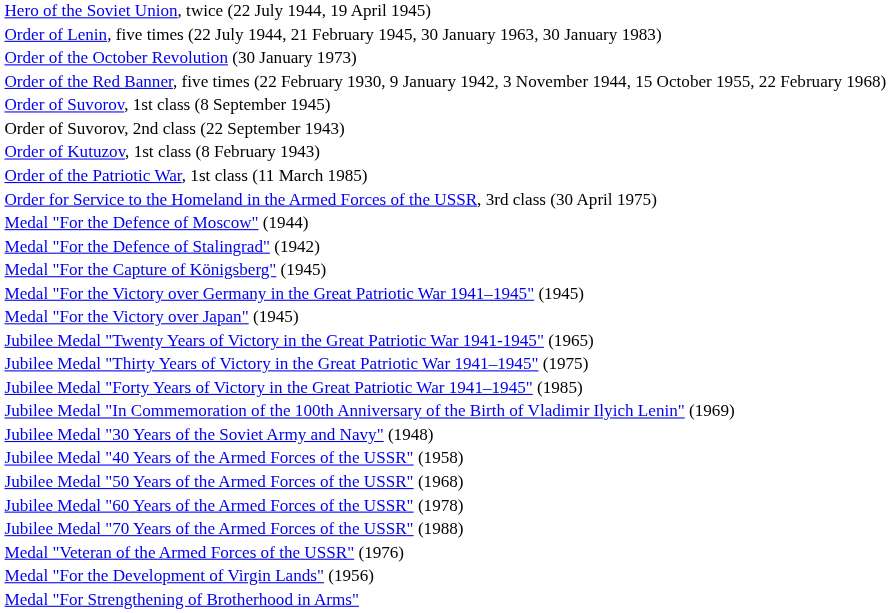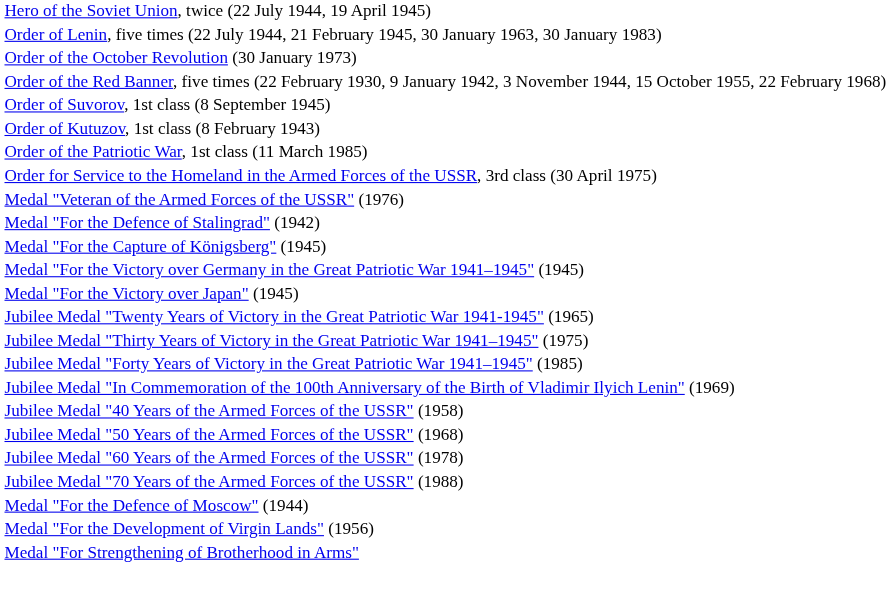- row: Order of Suvorov, 2nd class (22 September 1943)
rows swapped: Medal "For the Defence of Moscow" (1944) <-> Medal "Veteran of the Armed Forces of the USSR" (1976)
- row: Jubilee Medal "30 Years of the Soviet Army and Navy" (1948)
